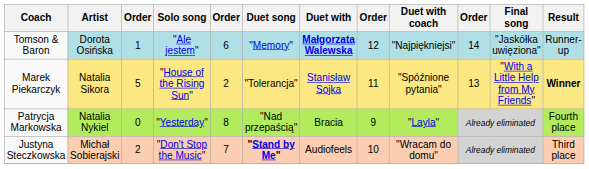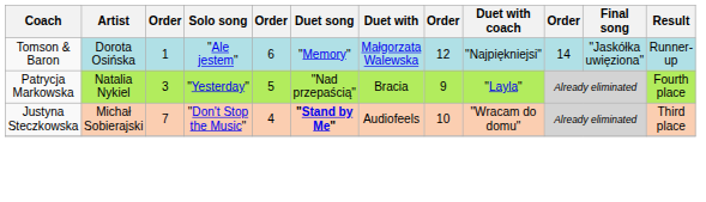Tomson & Baron | Duet with: bold -> normal
- row: Marek Piekarczyk | Natalia Sikora | 5 | "House of the Rising Sun" | 2 | "Tolerancja" | Stanisław Sojka | 11 | "Spóźnione pytania" | 13 | "With a Little Help from My Friends" | Winner
Patrycja Markowska | column 3: 0 -> 3
Patrycja Markowska | column 5: 8 -> 5
Justyna Steczkowska | column 3: 2 -> 7
Justyna Steczkowska | column 5: 7 -> 4
